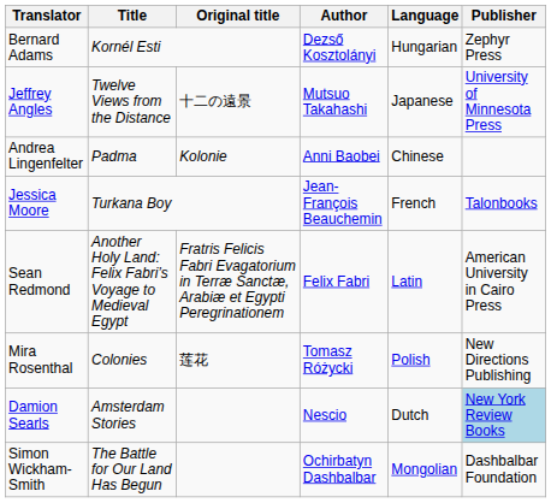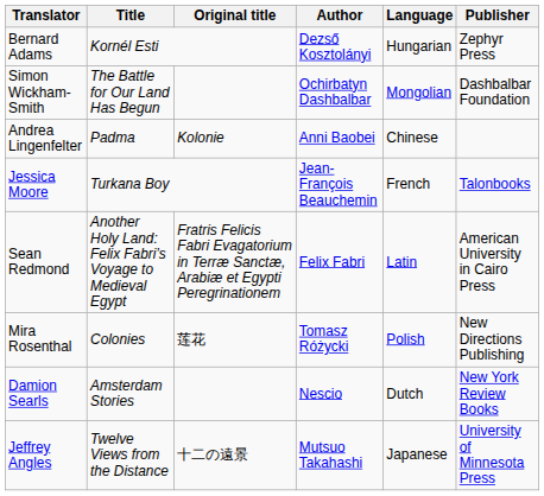rows swapped: Jeffrey Angles <-> Simon Wickham-Smith
Damion Searls | Publisher: lightblue background -> no background
